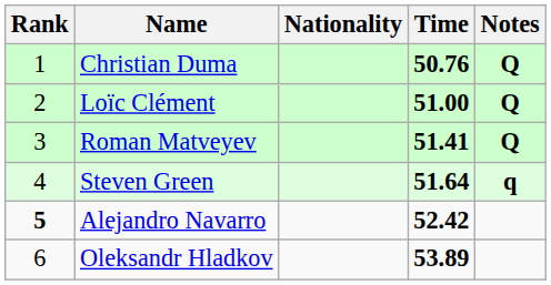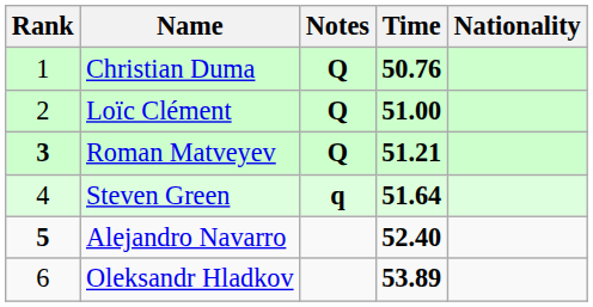columns swapped: Nationality <-> Notes
Roman Matveyev | Rank: normal -> bold
Roman Matveyev | Time: 51.41 -> 51.21
Alejandro Navarro | Time: 52.42 -> 52.40
